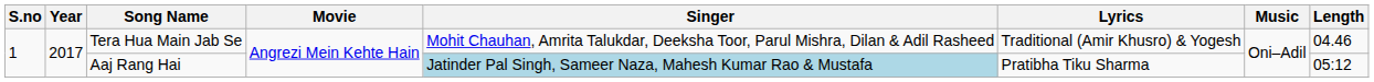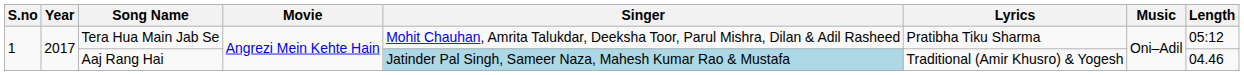Tera Hua Main Jab Se | Lyrics: Traditional (Amir Khusro) & Yogesh -> Pratibha Tiku Sharma
Tera Hua Main Jab Se | Length: 04.46 -> 05:12
Aaj Rang Hai | Lyrics: Pratibha Tiku Sharma -> Traditional (Amir Khusro) & Yogesh
Aaj Rang Hai | Length: 05:12 -> 04.46
